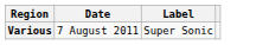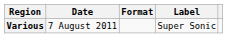+ column: Format
